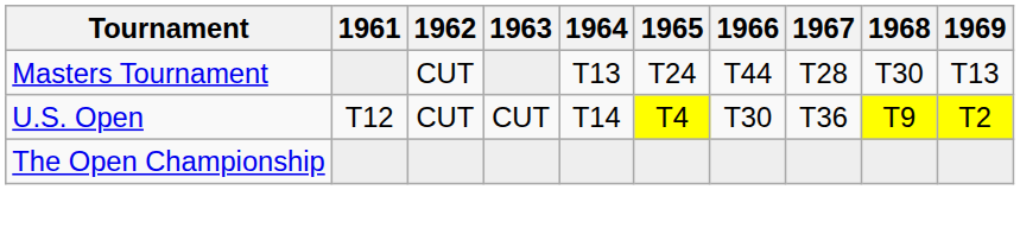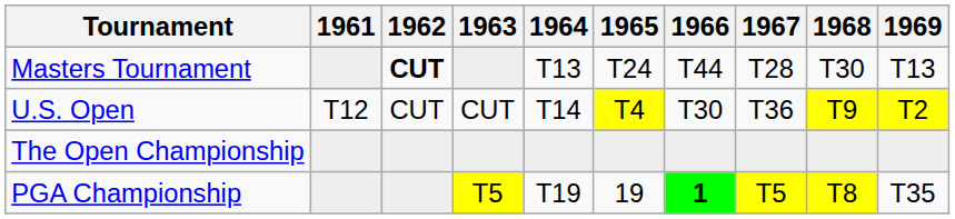Masters Tournament | 1962: normal -> bold
+ row: PGA Championship | T5 | T19 | 19 | 1 | T5 | T8 | T35
